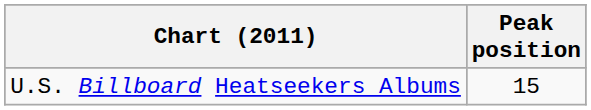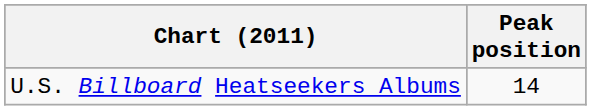U.S. Billboard Heatseekers Albums | Peak position: 15 -> 14
